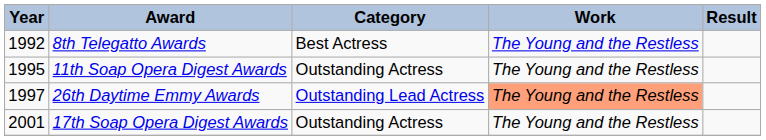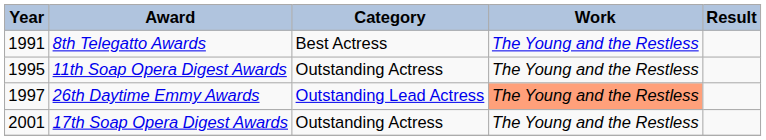8th Telegatto Awards | Year: 1992 -> 1991
